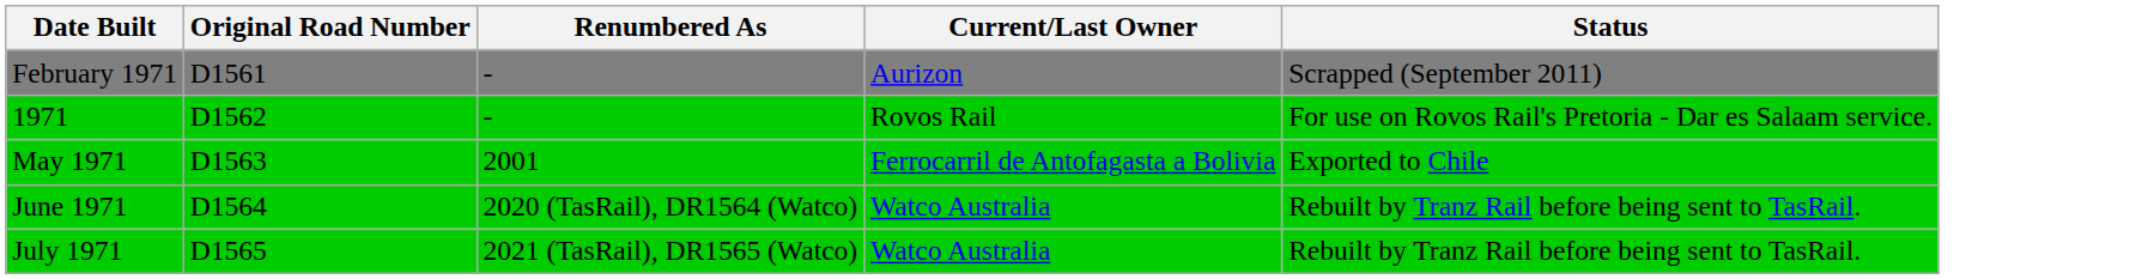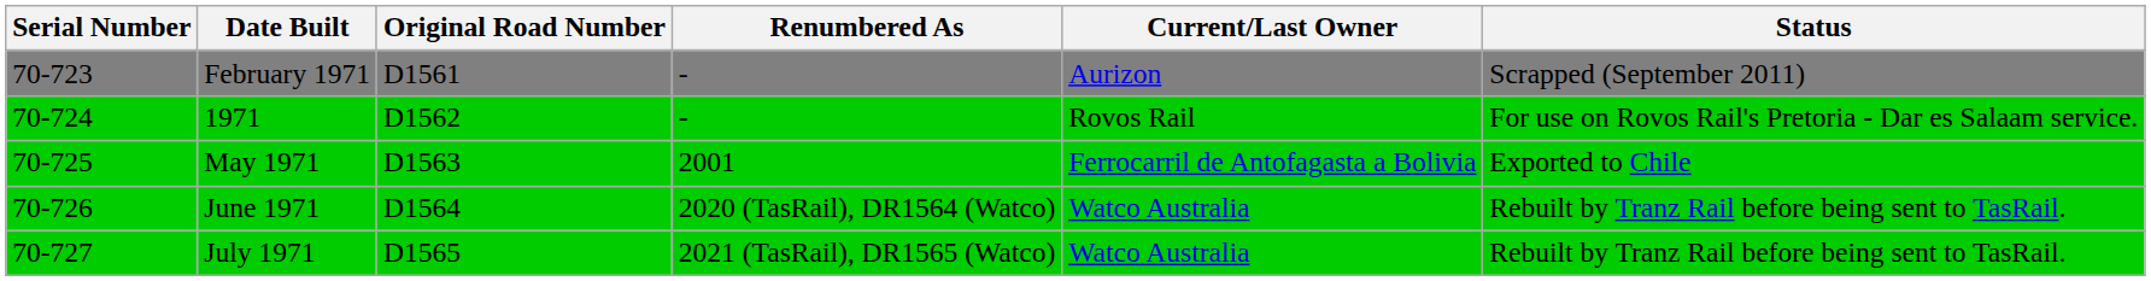+ column: Serial Number | 70-723 | 70-724 | 70-725 | 70-726 | 70-727
